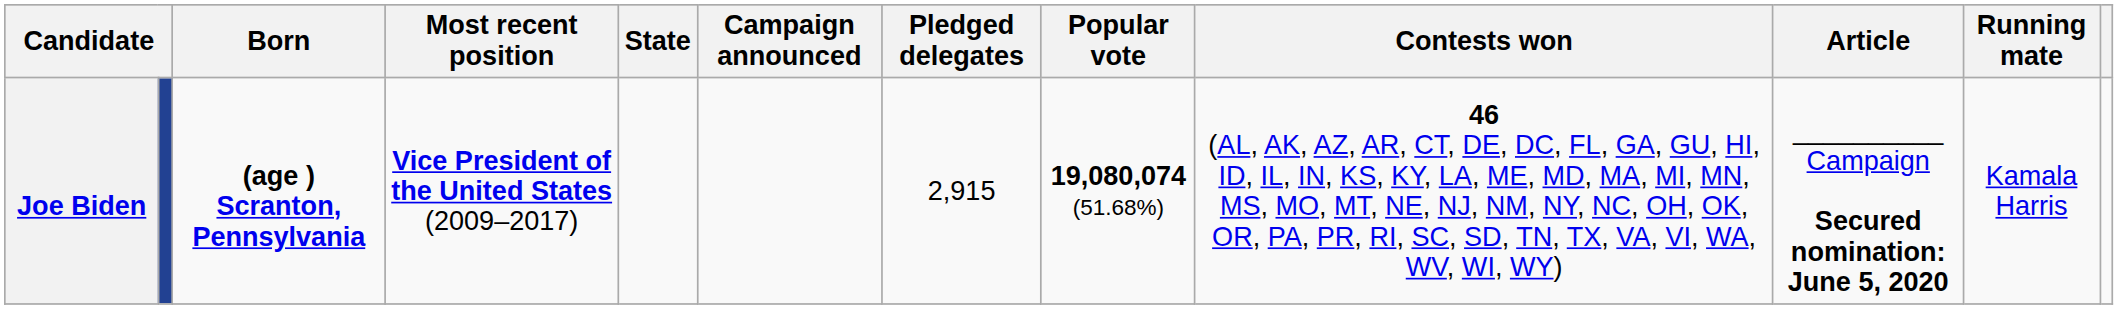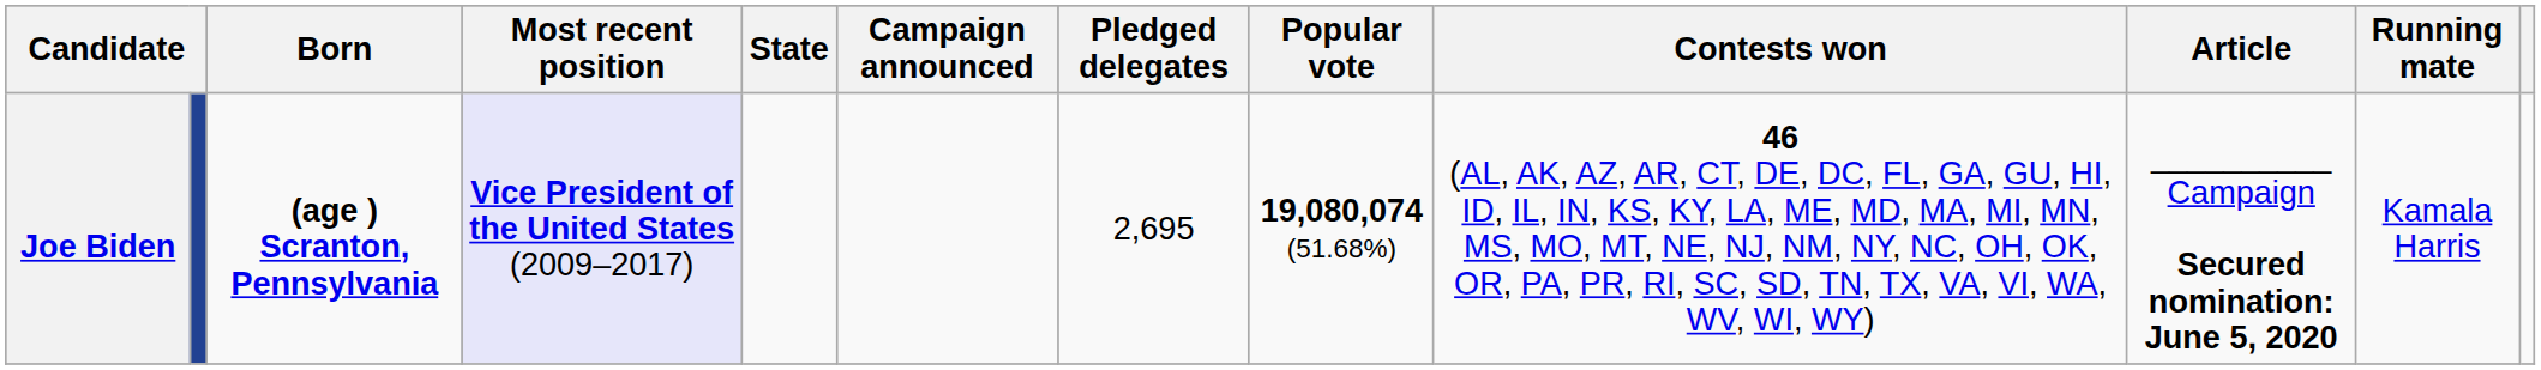Joe Biden | Most recent position: no background -> lavender background
Joe Biden | Pledged delegates: 2,915 -> 2,695
